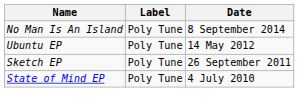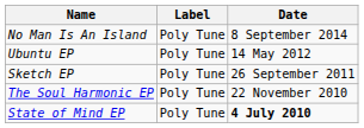+ row: The Soul Harmonic EP | Poly Tune | 22 November 2010
State of Mind EP | Date: normal -> bold
